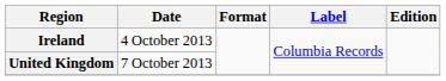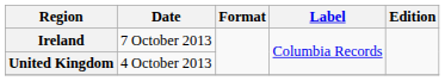Ireland | Date: 4 October 2013 -> 7 October 2013
United Kingdom | Date: 7 October 2013 -> 4 October 2013
